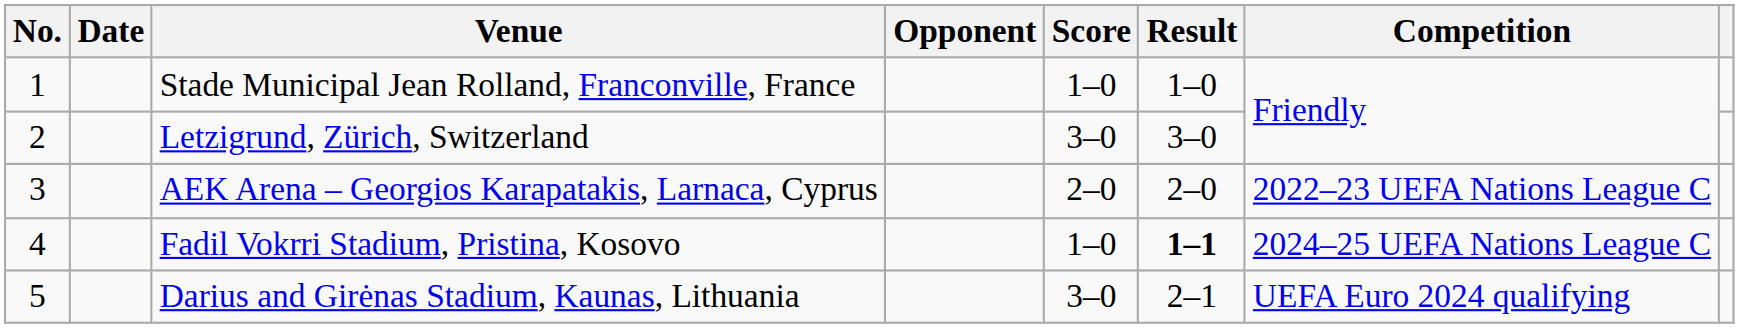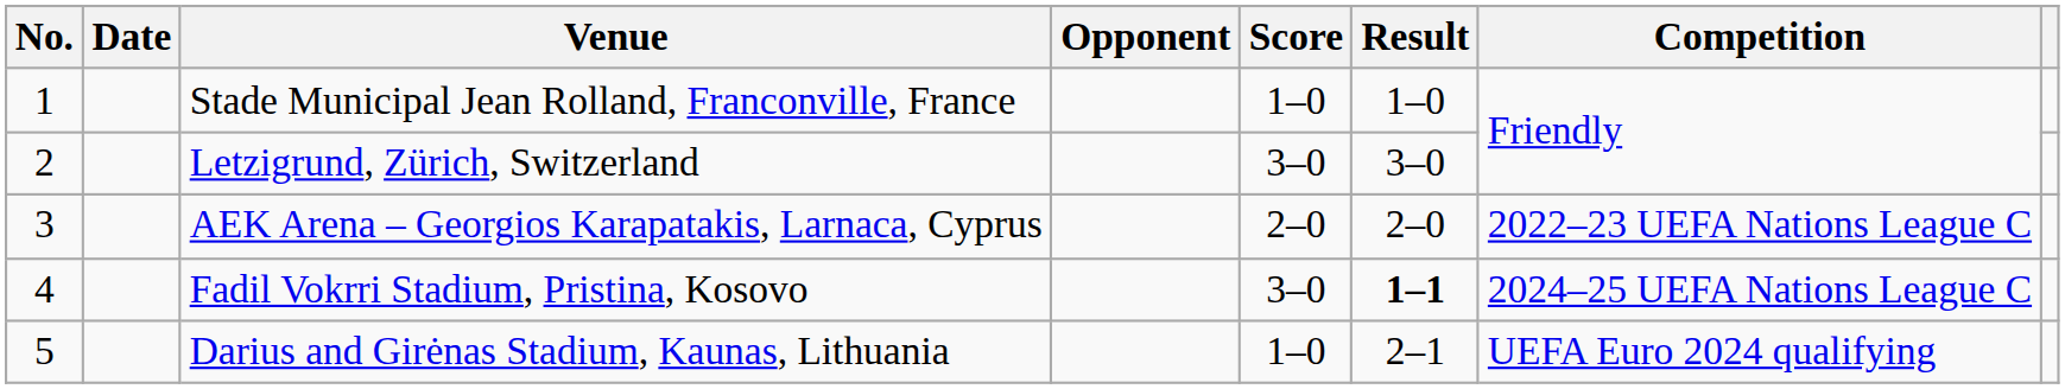Fadil Vokrri Stadium, Pristina, Kosovo | Score: 1–0 -> 3–0
Darius and Girėnas Stadium, Kaunas, Lithuania | Score: 3–0 -> 1–0
